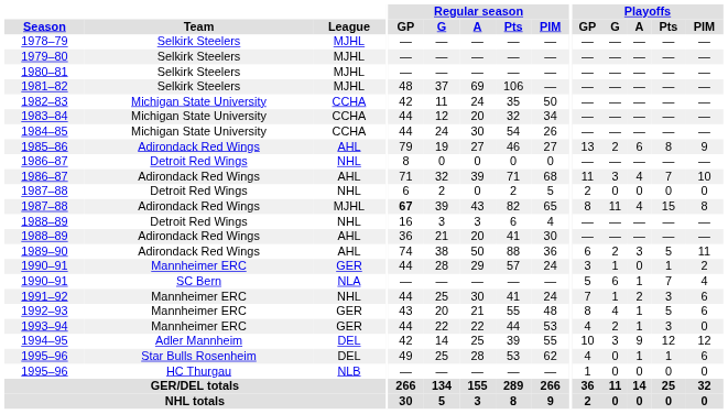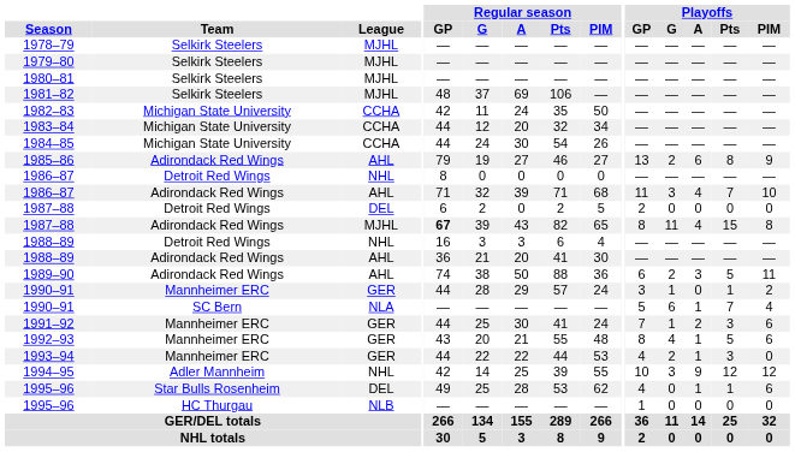1987–88 / Detroit Red Wings | League: NHL -> DEL
1991–92 | League: NHL -> GER
1994–95 | League: DEL -> NHL
